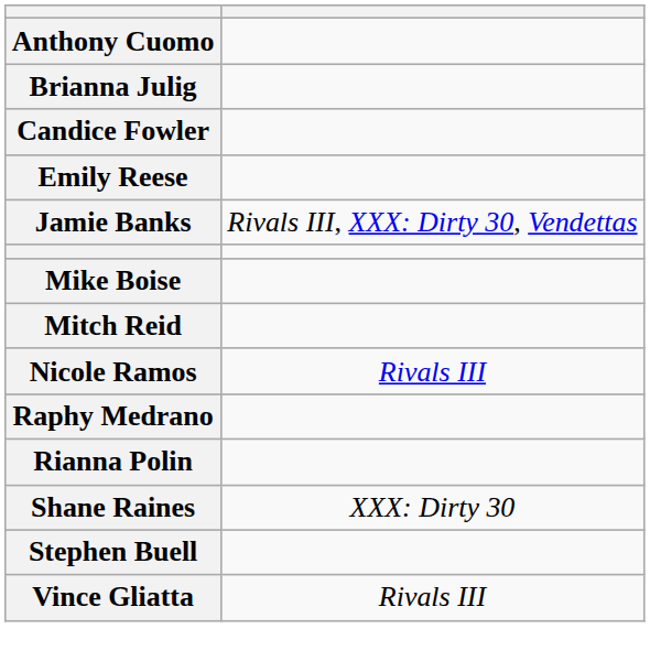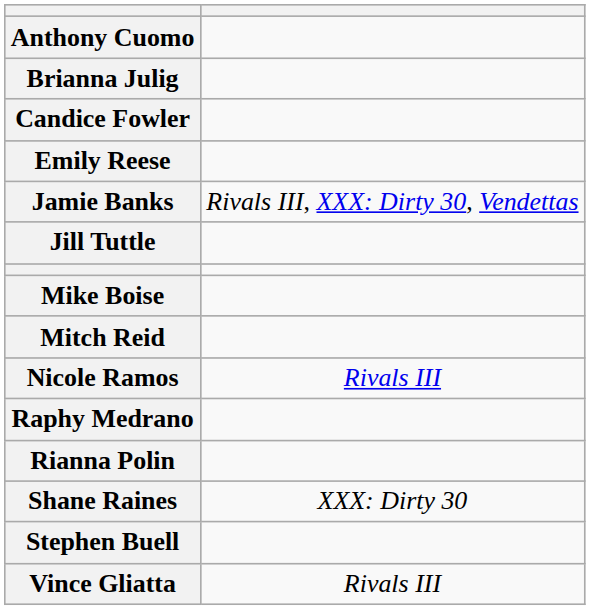+ row: Jill Tuttle
